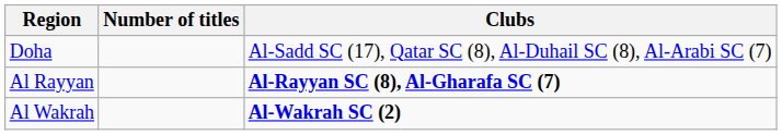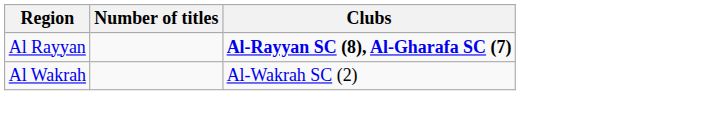- row: Doha | Al-Sadd SC (17), Qatar SC (8), Al-Duhail SC (8), Al-Arabi SC (7)
Al Wakrah | Clubs: bold -> normal
